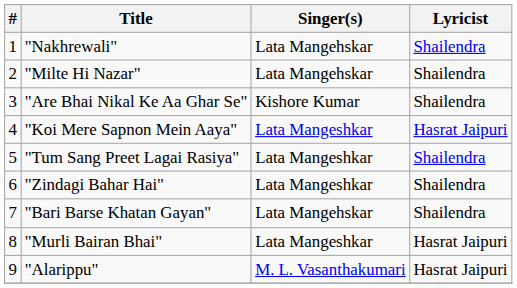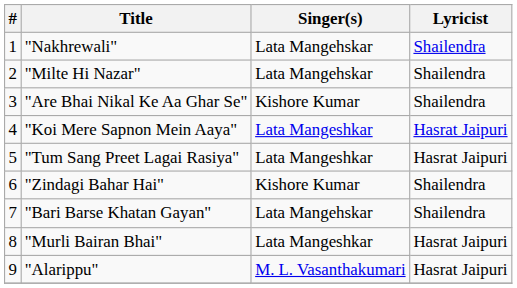"Tum Sang Preet Lagai Rasiya" | Lyricist: Shailendra -> Hasrat Jaipuri
"Zindagi Bahar Hai" | Singer(s): Lata Mangeshkar -> Kishore Kumar
